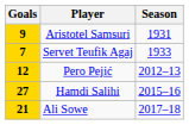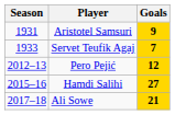columns swapped: Season <-> Goals
